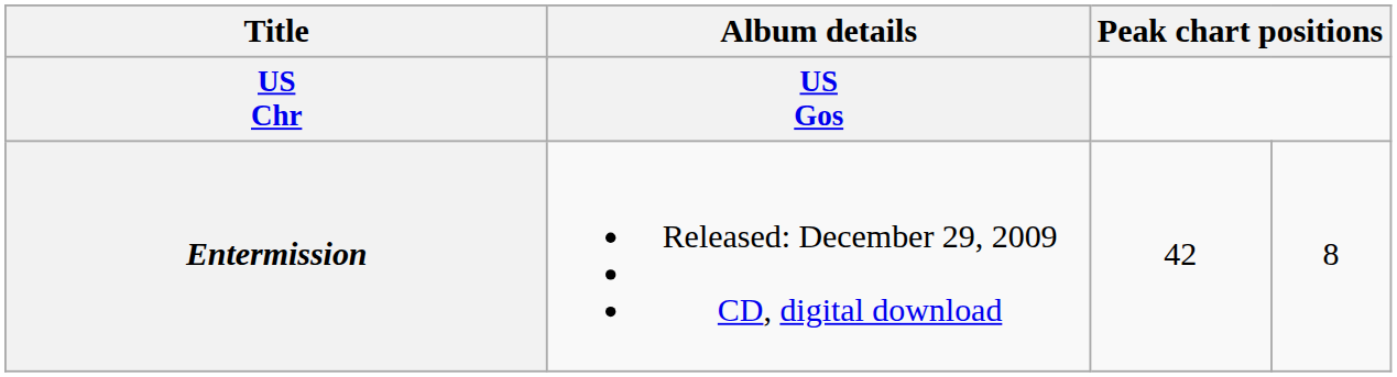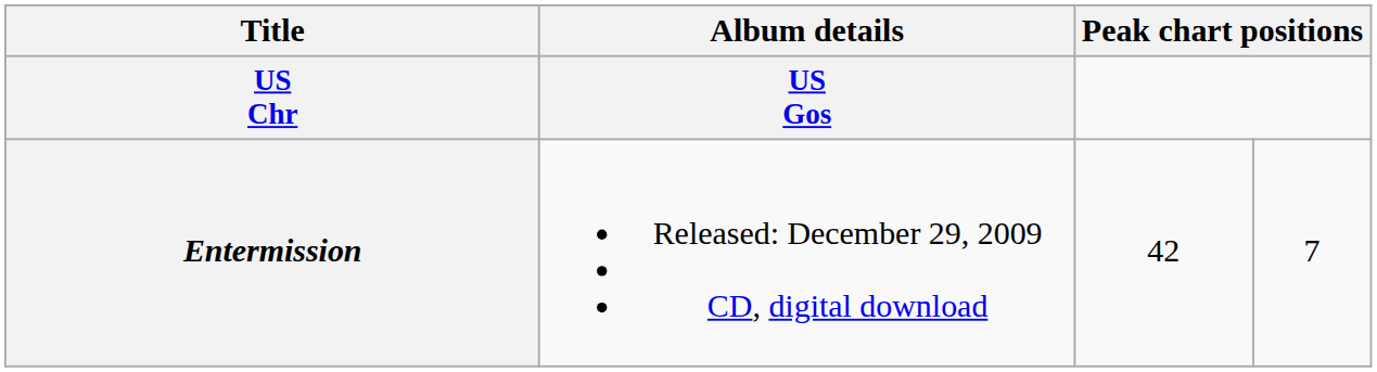Entermission | column 4: 8 -> 7
